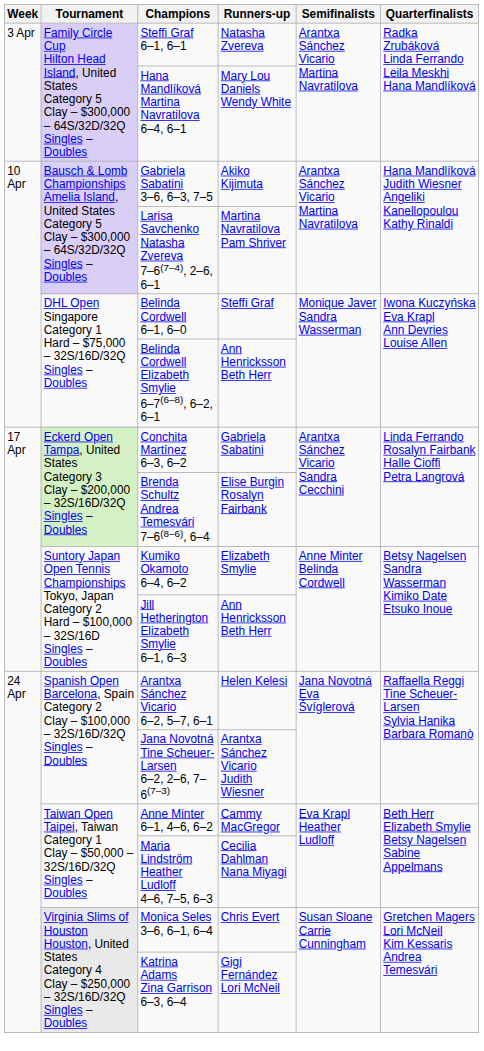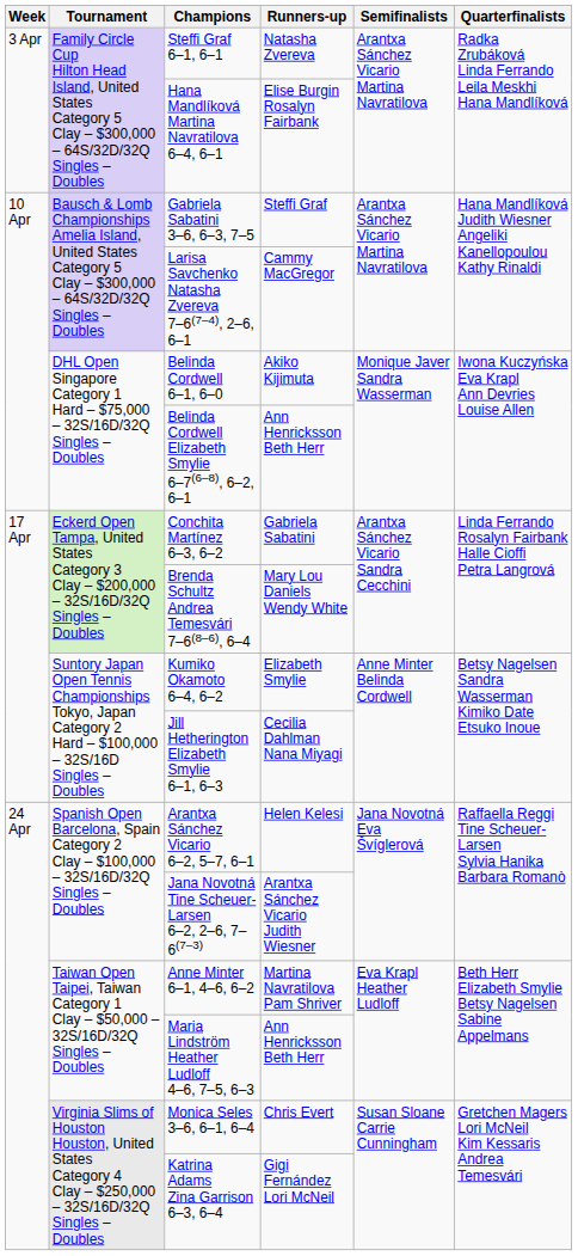Hana Mandlíková Martina Navratilova 6–4, 6–1 | Runners-up: Mary Lou Daniels Wendy White -> Elise Burgin Rosalyn Fairbank
Gabriela Sabatini 3–6, 6–3, 7–5 | Runners-up: Akiko Kijimuta -> Steffi Graf
Larisa Savchenko Natasha Zvereva 7–6(7–4), 2–6, 6–1 | Runners-up: Martina Navratilova Pam Shriver -> Cammy MacGregor
Belinda Cordwell 6–1, 6–0 | Runners-up: Steffi Graf -> Akiko Kijimuta
Brenda Schultz Andrea Temesvári 7–6(8–6), 6–4 | Runners-up: Elise Burgin Rosalyn Fairbank -> Mary Lou Daniels Wendy White
Jill Hetherington Elizabeth Smylie 6–1, 6–3 | Runners-up: Ann Henricksson Beth Herr -> Cecilia Dahlman Nana Miyagi
Anne Minter 6–1, 4–6, 6–2 | Runners-up: Cammy MacGregor -> Martina Navratilova Pam Shriver
Maria Lindström Heather Ludloff 4–6, 7–5, 6–3 | Runners-up: Cecilia Dahlman Nana Miyagi -> Ann Henricksson Beth Herr
